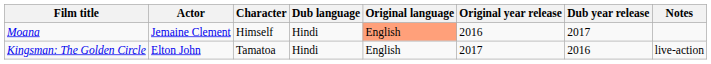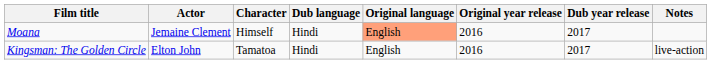Kingsman: The Golden Circle | Original year release: 2017 -> 2016
Kingsman: The Golden Circle | Dub year release: 2016 -> 2017
